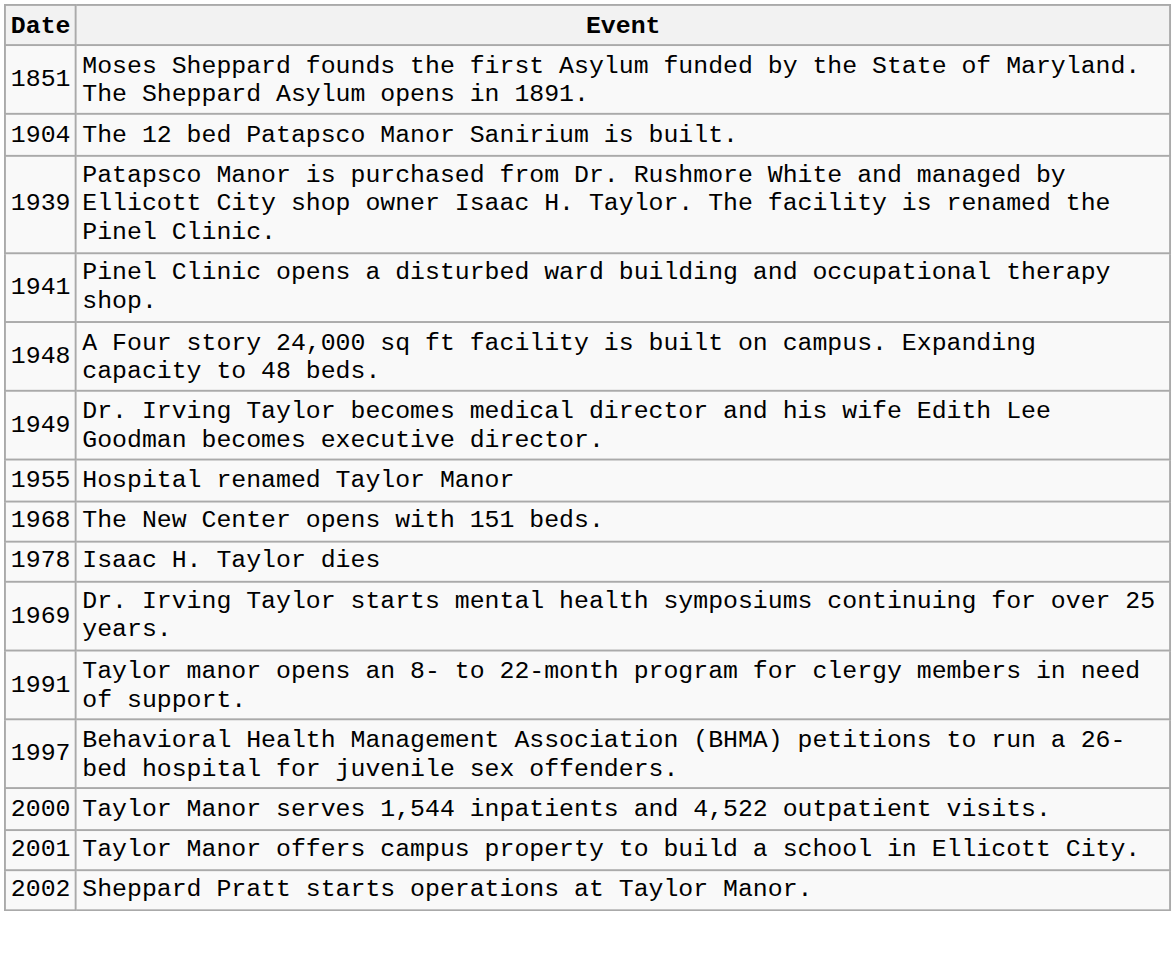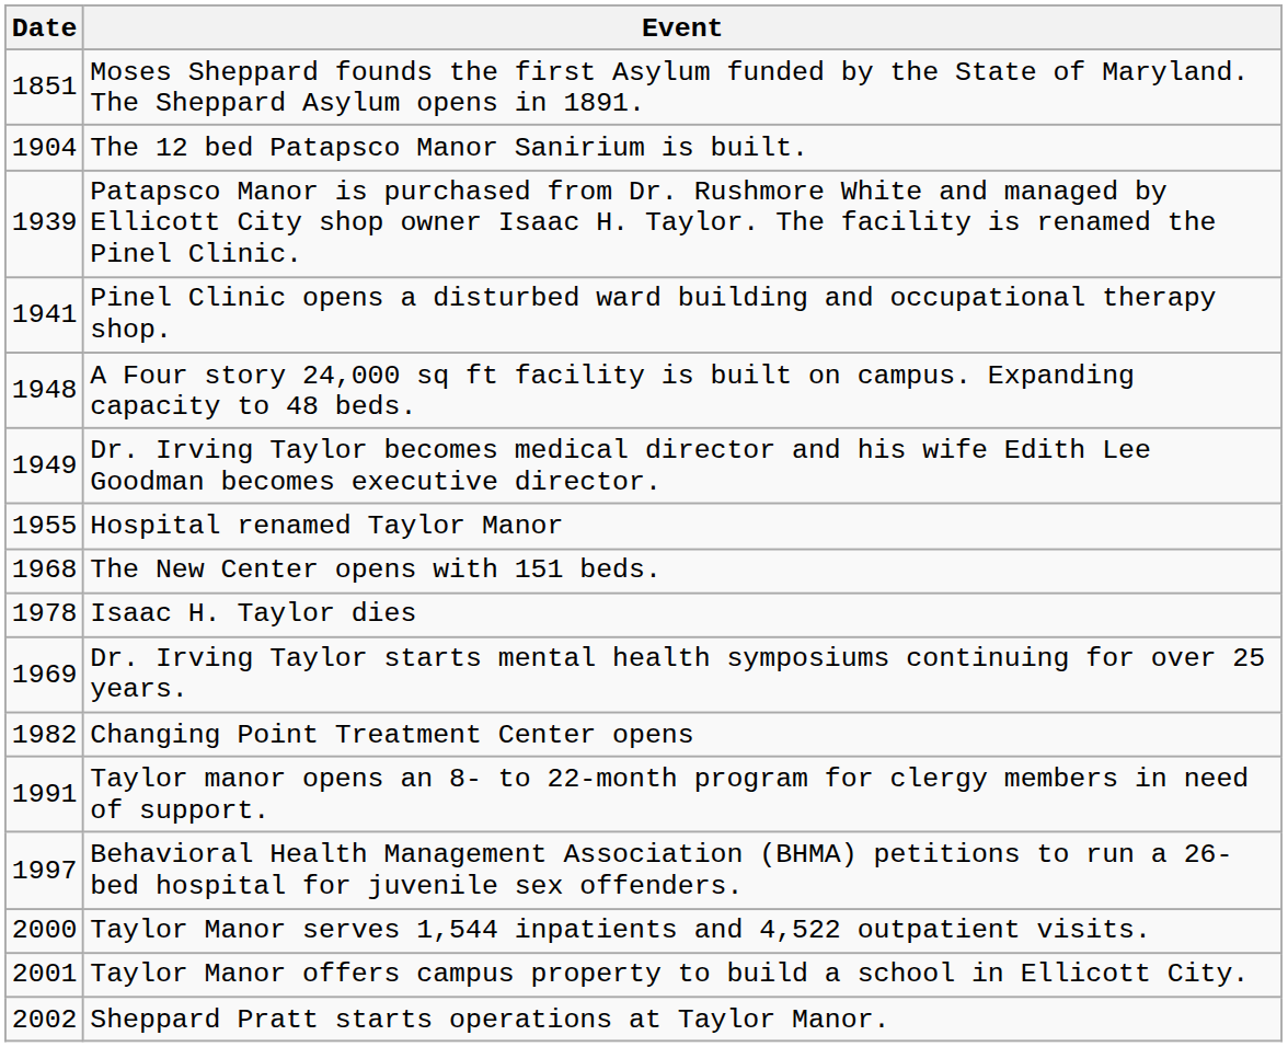+ row: 1982 | Changing Point Treatment Center opens
